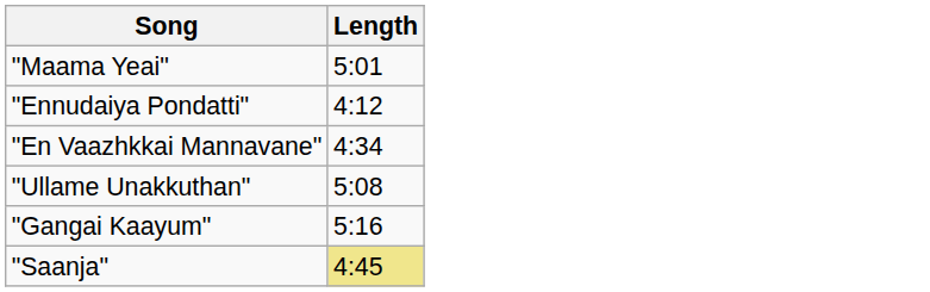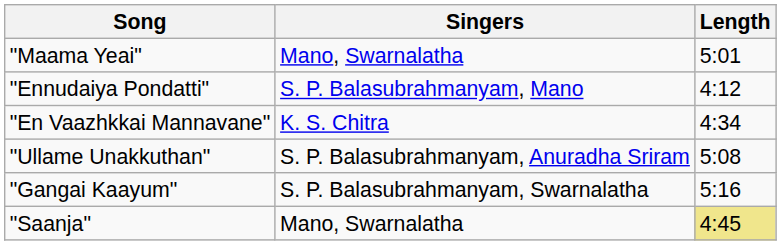+ column: Singers | Mano, Swarnalatha | S. P. Balasubrahmanyam, Mano | K. S. Chitra | S. P. Balasubrahmanyam, Anuradha Sriram | S. P. Balasubrahmanyam, Swarnalatha | Mano, Swarnalatha
